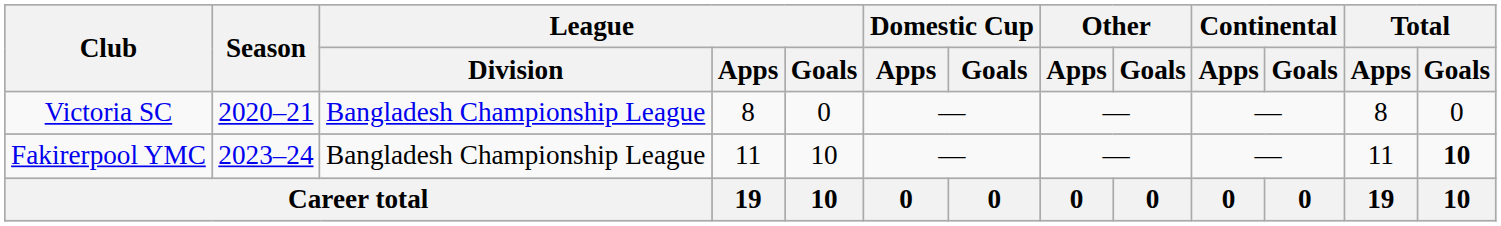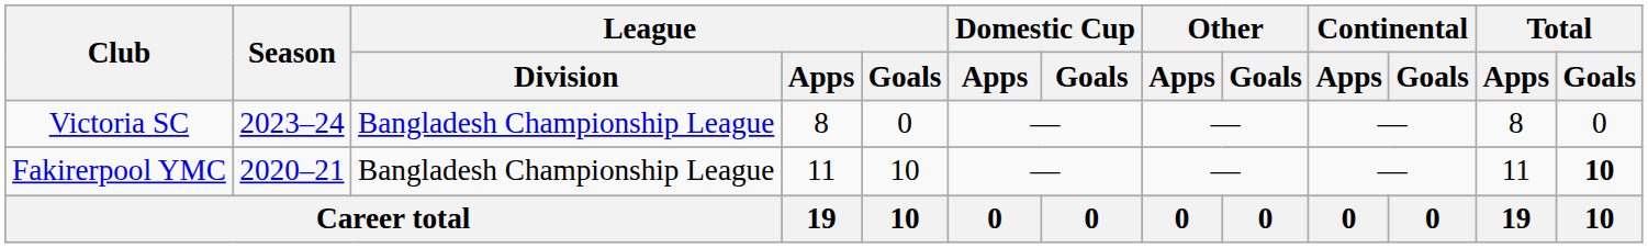Victoria SC | Season: 2020–21 -> 2023–24
Fakirerpool YMC | Season: 2023–24 -> 2020–21
